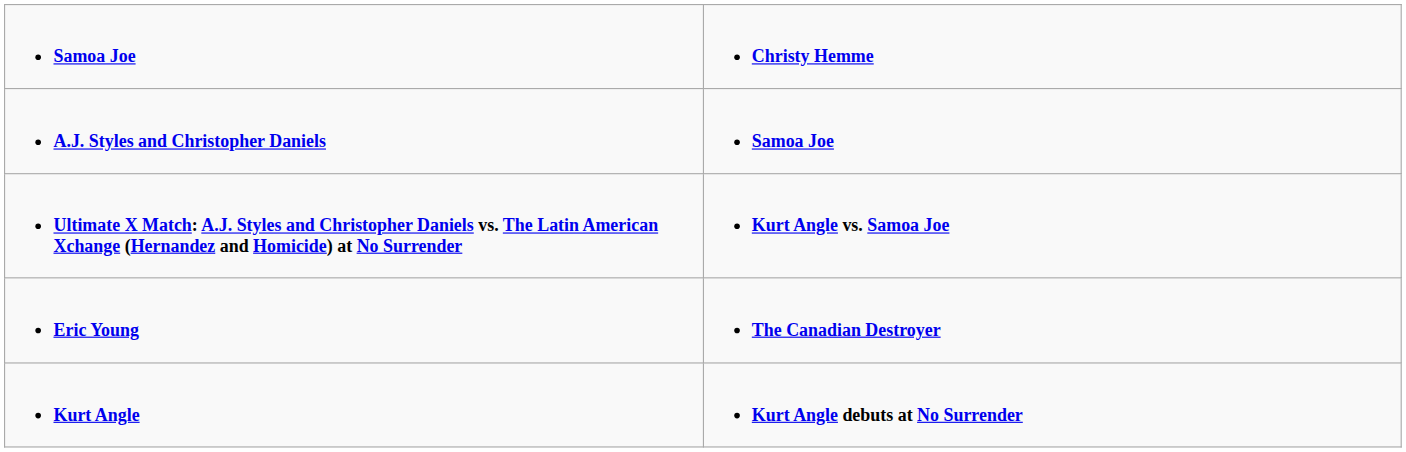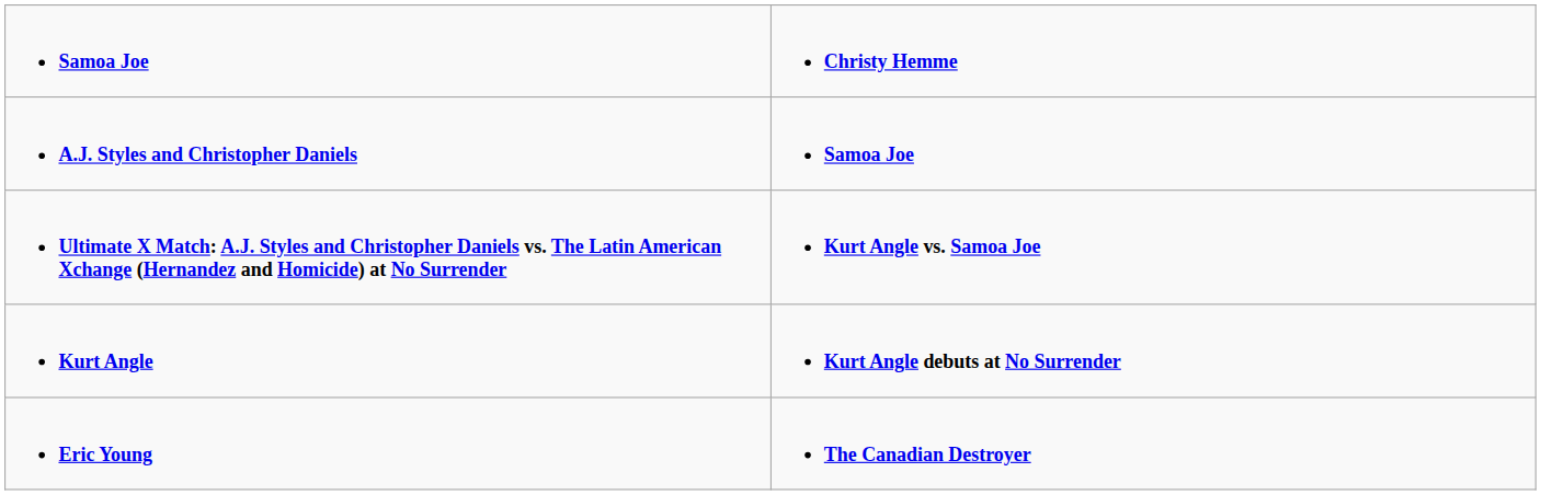rows swapped: Kurt Angle <-> Eric Young
